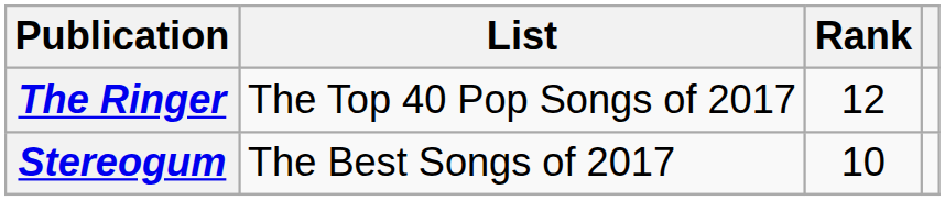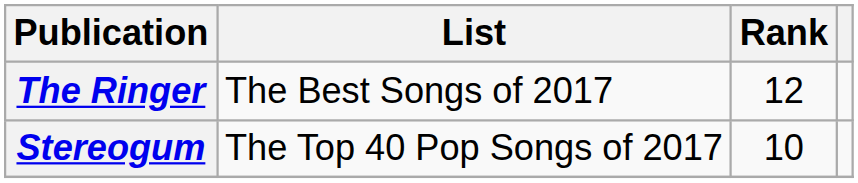The Ringer | List: The Top 40 Pop Songs of 2017 -> The Best Songs of 2017
Stereogum | List: The Best Songs of 2017 -> The Top 40 Pop Songs of 2017
